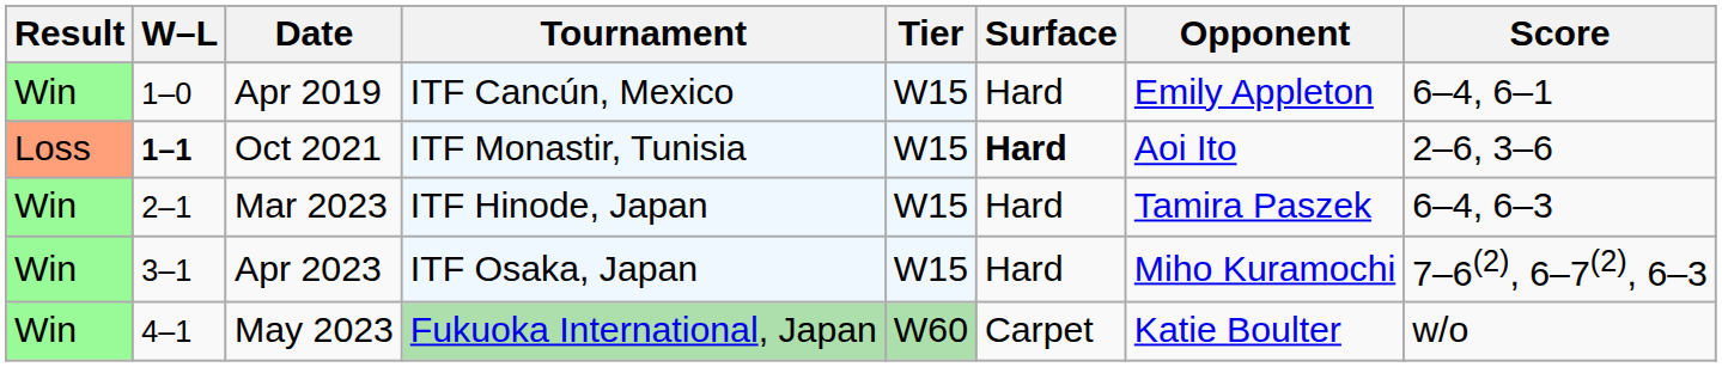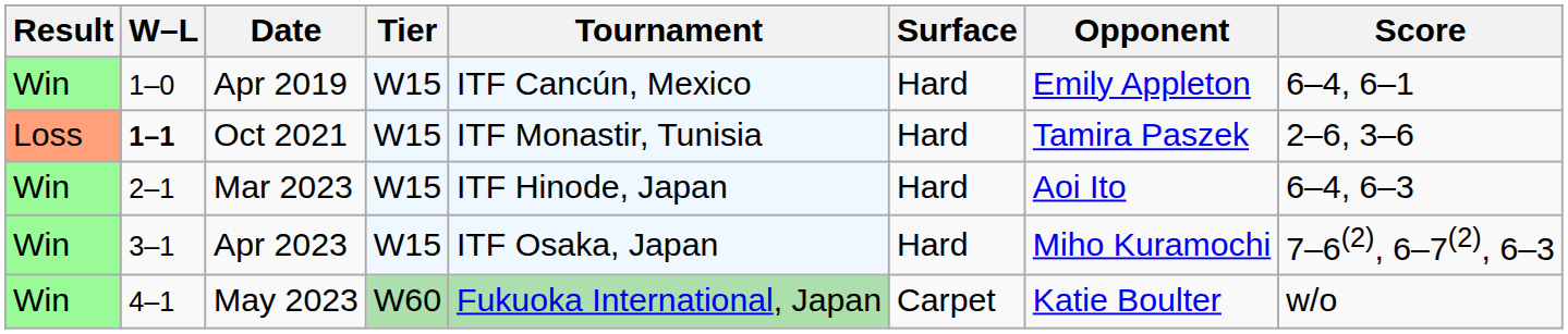columns swapped: Tournament <-> Tier
Oct 2021 | Surface: bold -> normal
Oct 2021 | Opponent: Aoi Ito -> Tamira Paszek
Mar 2023 | Opponent: Tamira Paszek -> Aoi Ito
